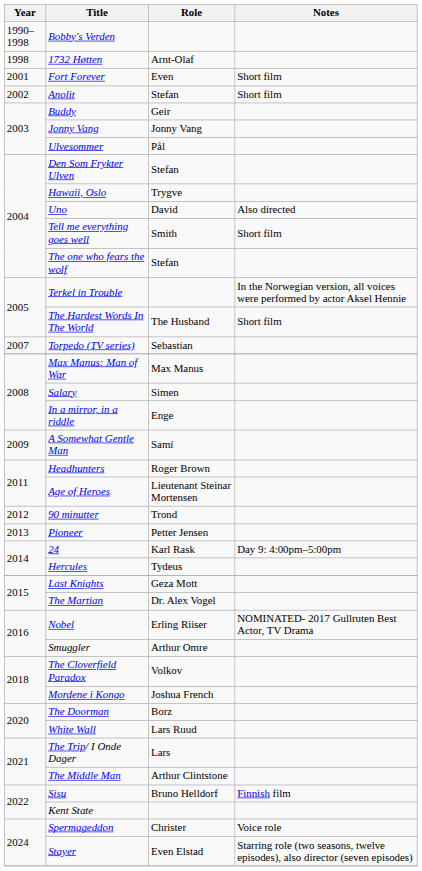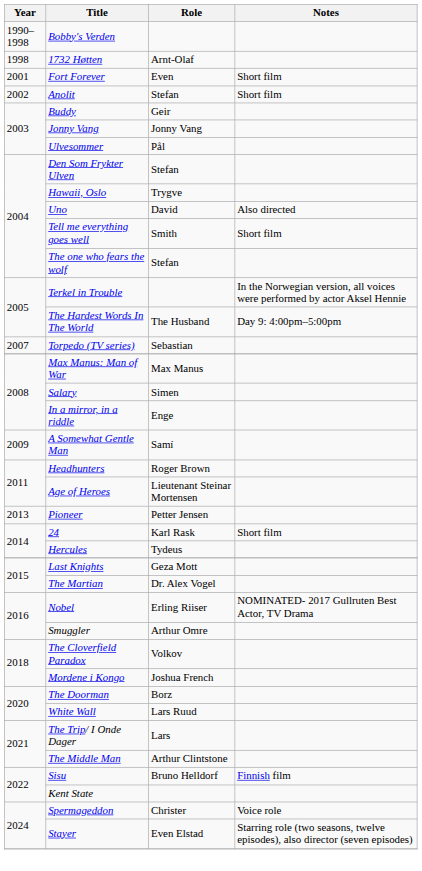The Hardest Words In The World | Notes: Short film -> Day 9: 4:00pm–5:00pm
- row: 2012 | 90 minutter | Trond
24 | Notes: Day 9: 4:00pm–5:00pm -> Short film
